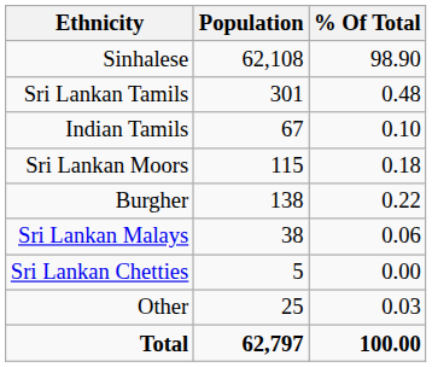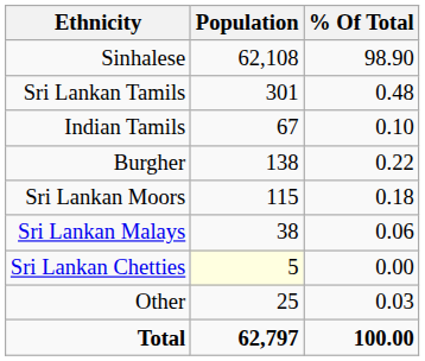rows swapped: Sri Lankan Moors <-> Burgher
Sri Lankan Chetties | Population: no background -> lightyellow background
